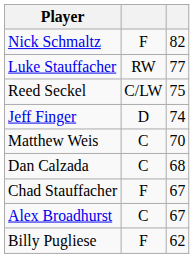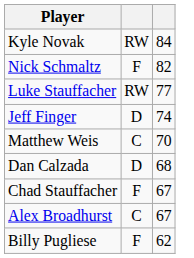+ row: Kyle Novak | RW | 84
- row: Reed Seckel | C/LW | 75
Dan Calzada | column 2: C -> D
